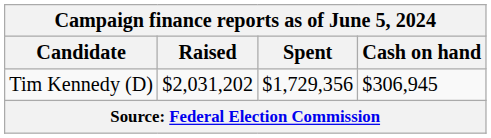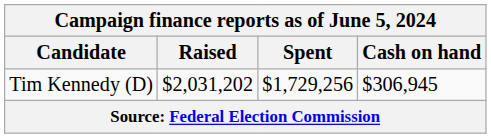Tim Kennedy (D) | Spent: $1,729,356 -> $1,729,256
